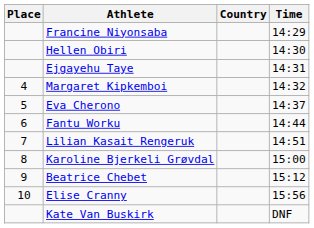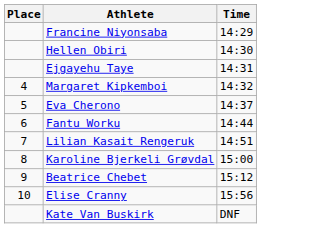- column: Country
